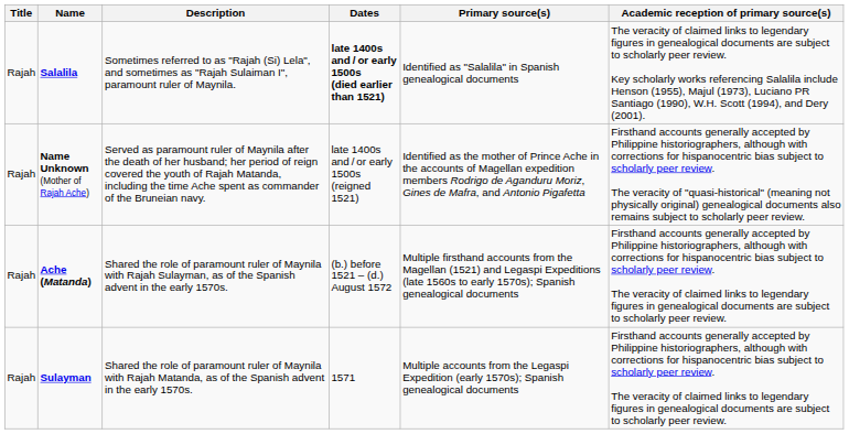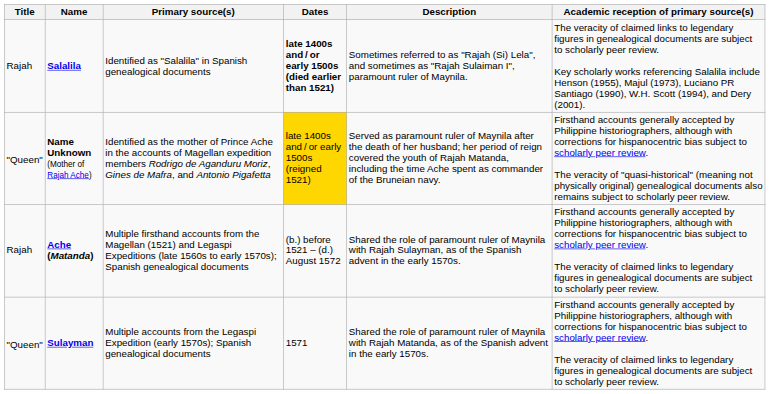columns swapped: Description <-> Primary source(s)
Name Unknown (Mother of Rajah Ache) | Title: Rajah -> "Queen"
Name Unknown (Mother of Rajah Ache) | Dates: no background -> gold background
Sulayman | Title: Rajah -> "Queen"
